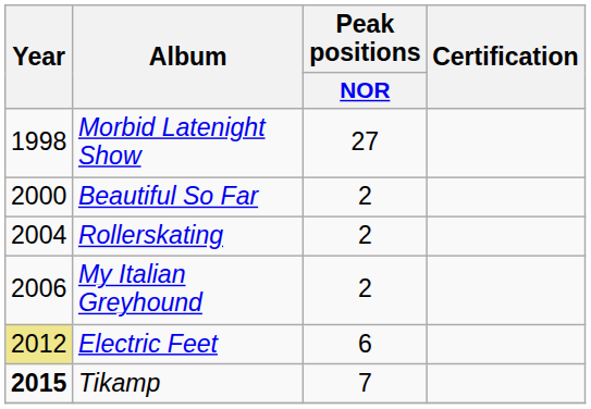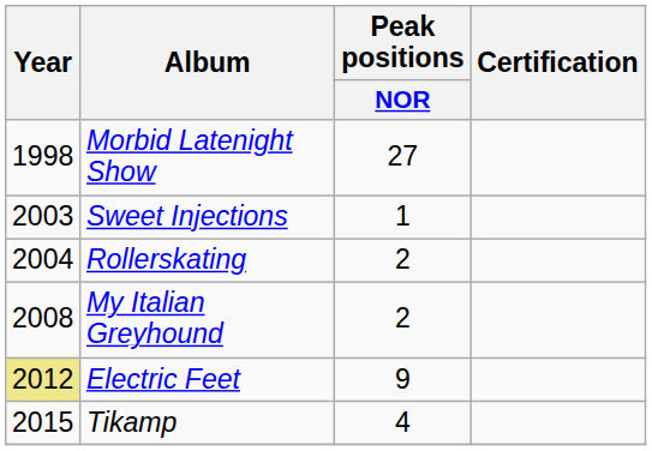- row: 2000 | Beautiful So Far | 2
+ row: 2003 | Sweet Injections | 1
My Italian Greyhound | Year: 2006 -> 2008
Electric Feet | Peak positions / NOR: 6 -> 9
Tikamp | Year: bold -> normal
Tikamp | Peak positions / NOR: 7 -> 4
